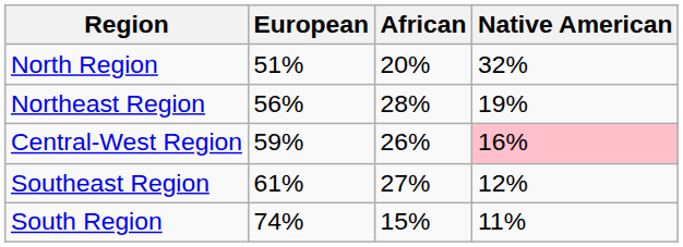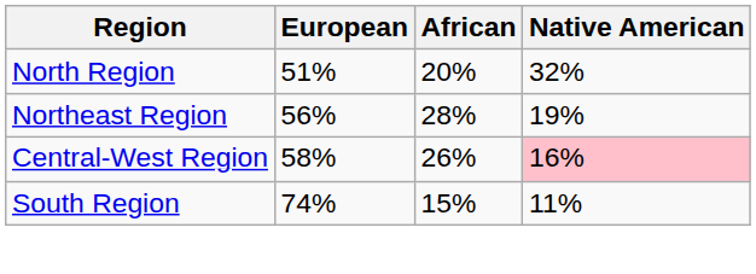Central-West Region | European: 59% -> 58%
- row: Southeast Region | 61% | 27% | 12%
